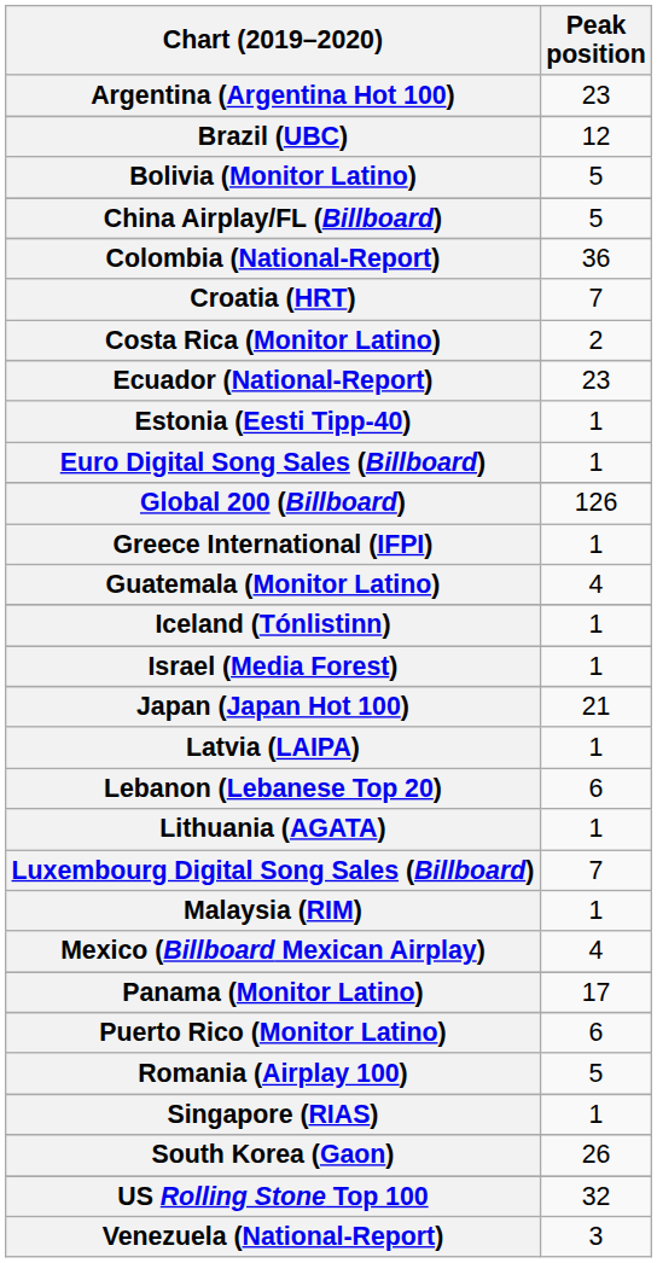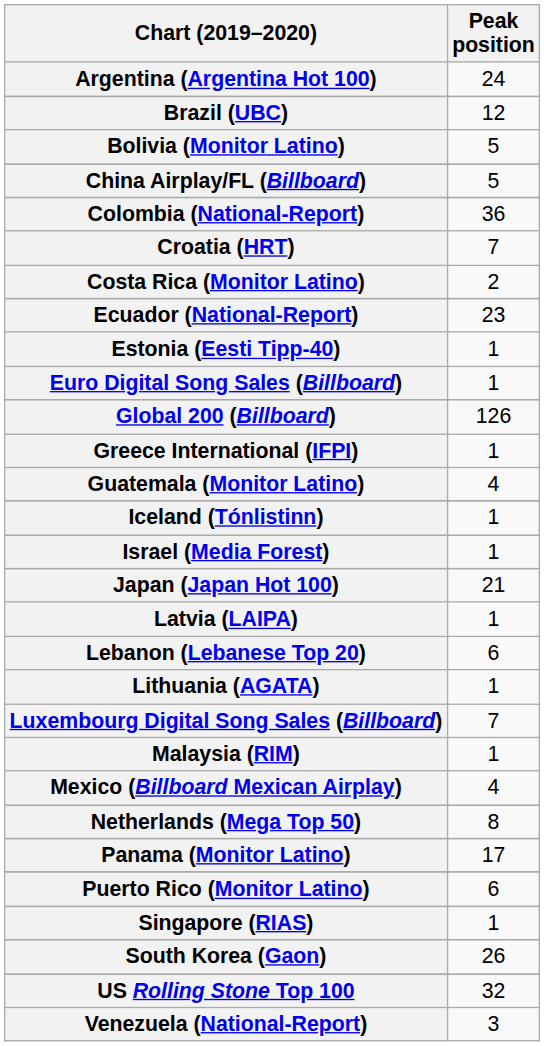Argentina (Argentina Hot 100) | Peak position: 23 -> 24
+ row: Netherlands (Mega Top 50) | 8
- row: Romania (Airplay 100) | 5
